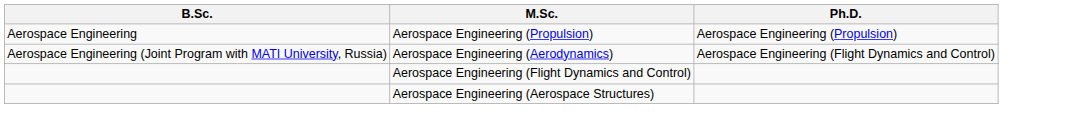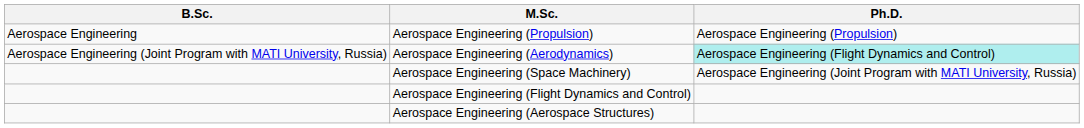Aerospace Engineering (Aerodynamics) | Ph.D.: no background -> paleturquoise background
+ row: Aerospace Engineering (Space Machinery) | Aerospace Engineering (Joint Program with MATI University, Russia)
